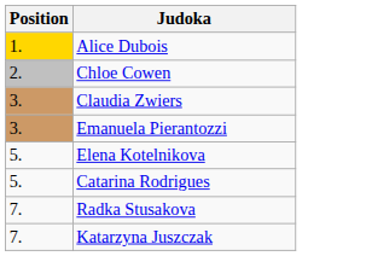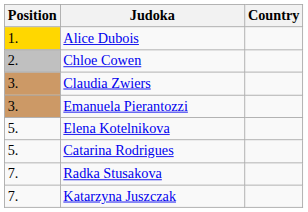+ column: Country
